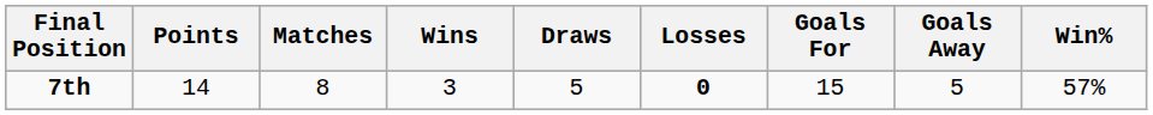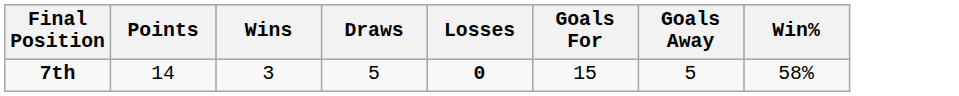- column: Matches | 8
7th | Win%: 57% -> 58%
